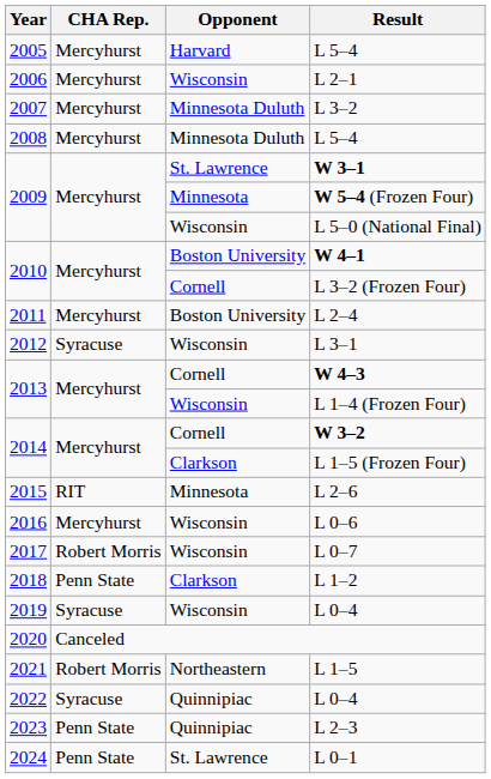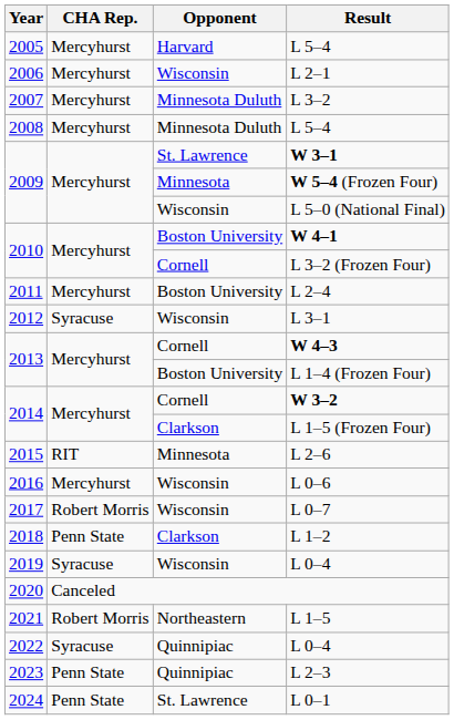L 1–4 (Frozen Four) | Opponent: Wisconsin -> Boston University
